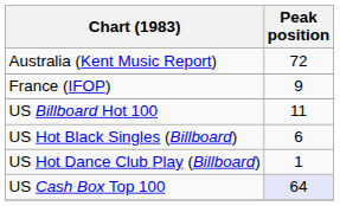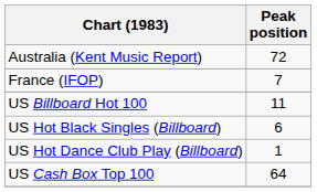France (IFOP) | Peak position: 9 -> 7
US Cash Box Top 100 | Peak position: lavender background -> no background
